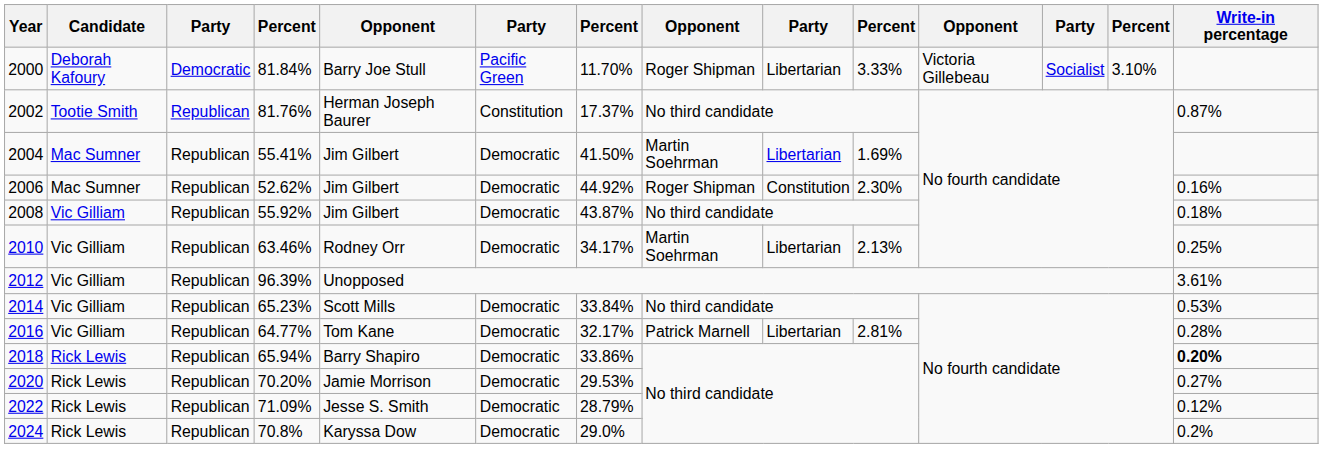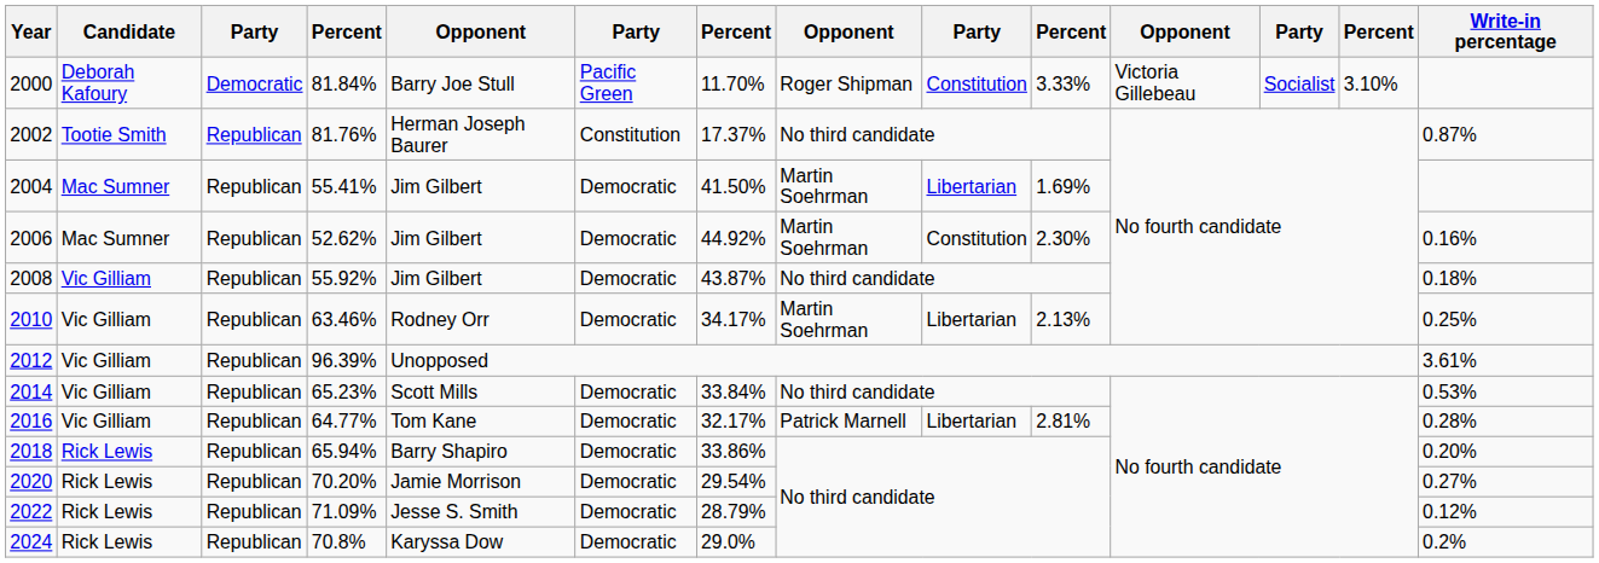2000 | column 9: Libertarian -> Constitution
2006 | column 8: Roger Shipman -> Martin Soehrman
2018 | Write-in percentage: bold -> normal
2020 | column 7: 29.53% -> 29.54%
